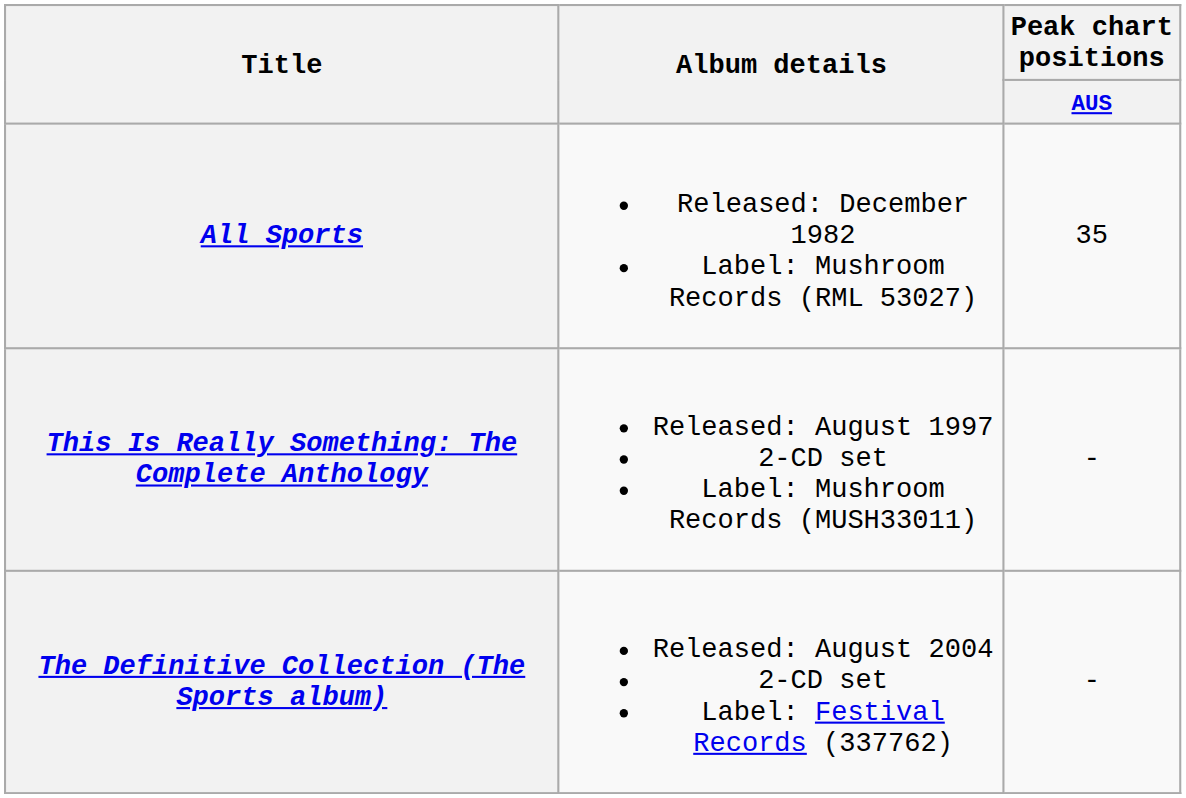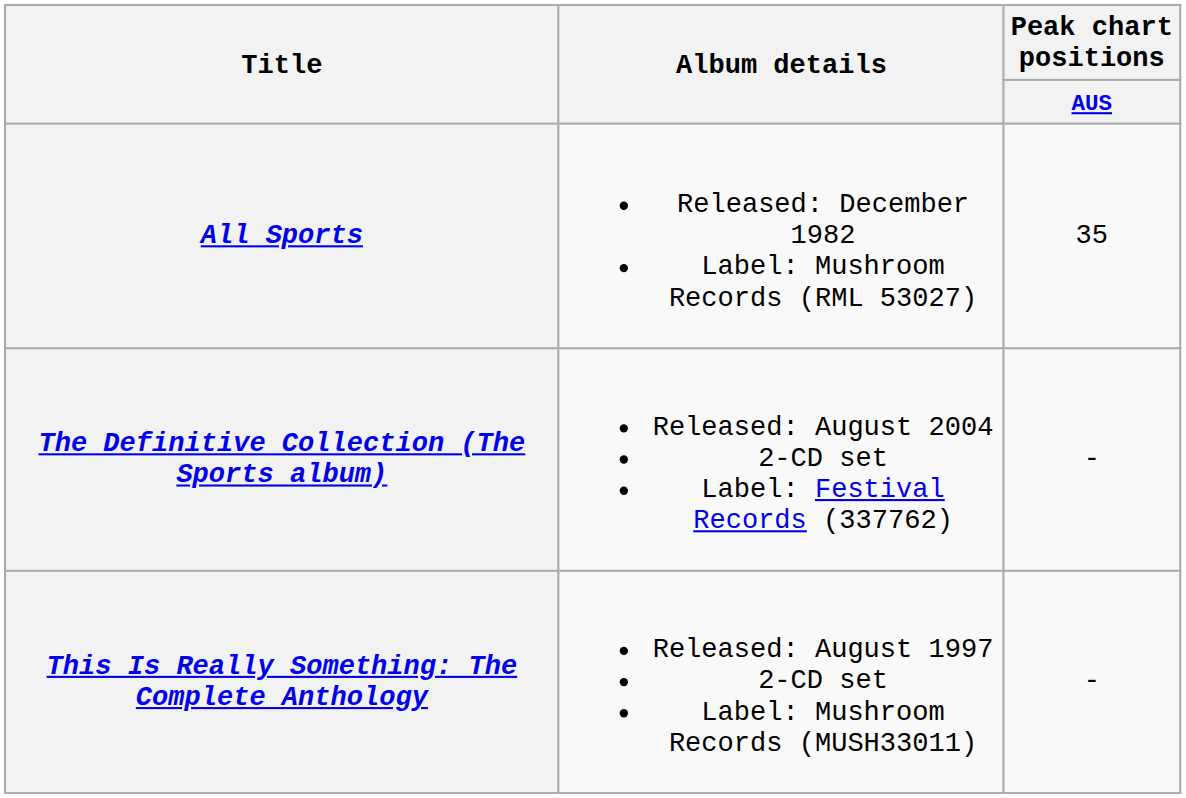rows swapped: This Is Really Something: The Complete Anthology <-> The Definitive Collection (The Sports album)
